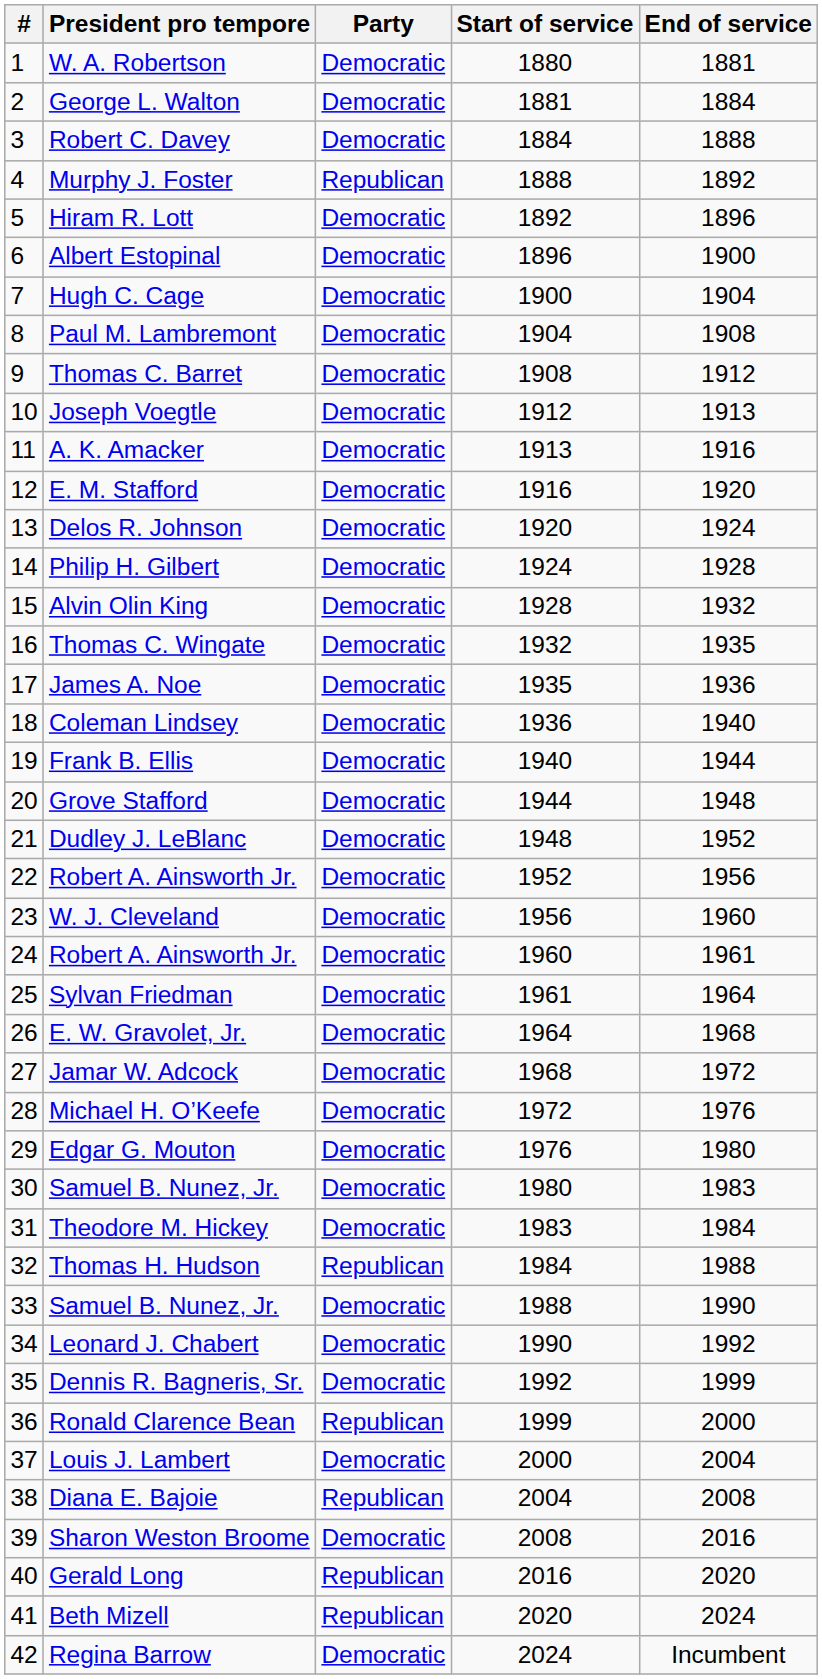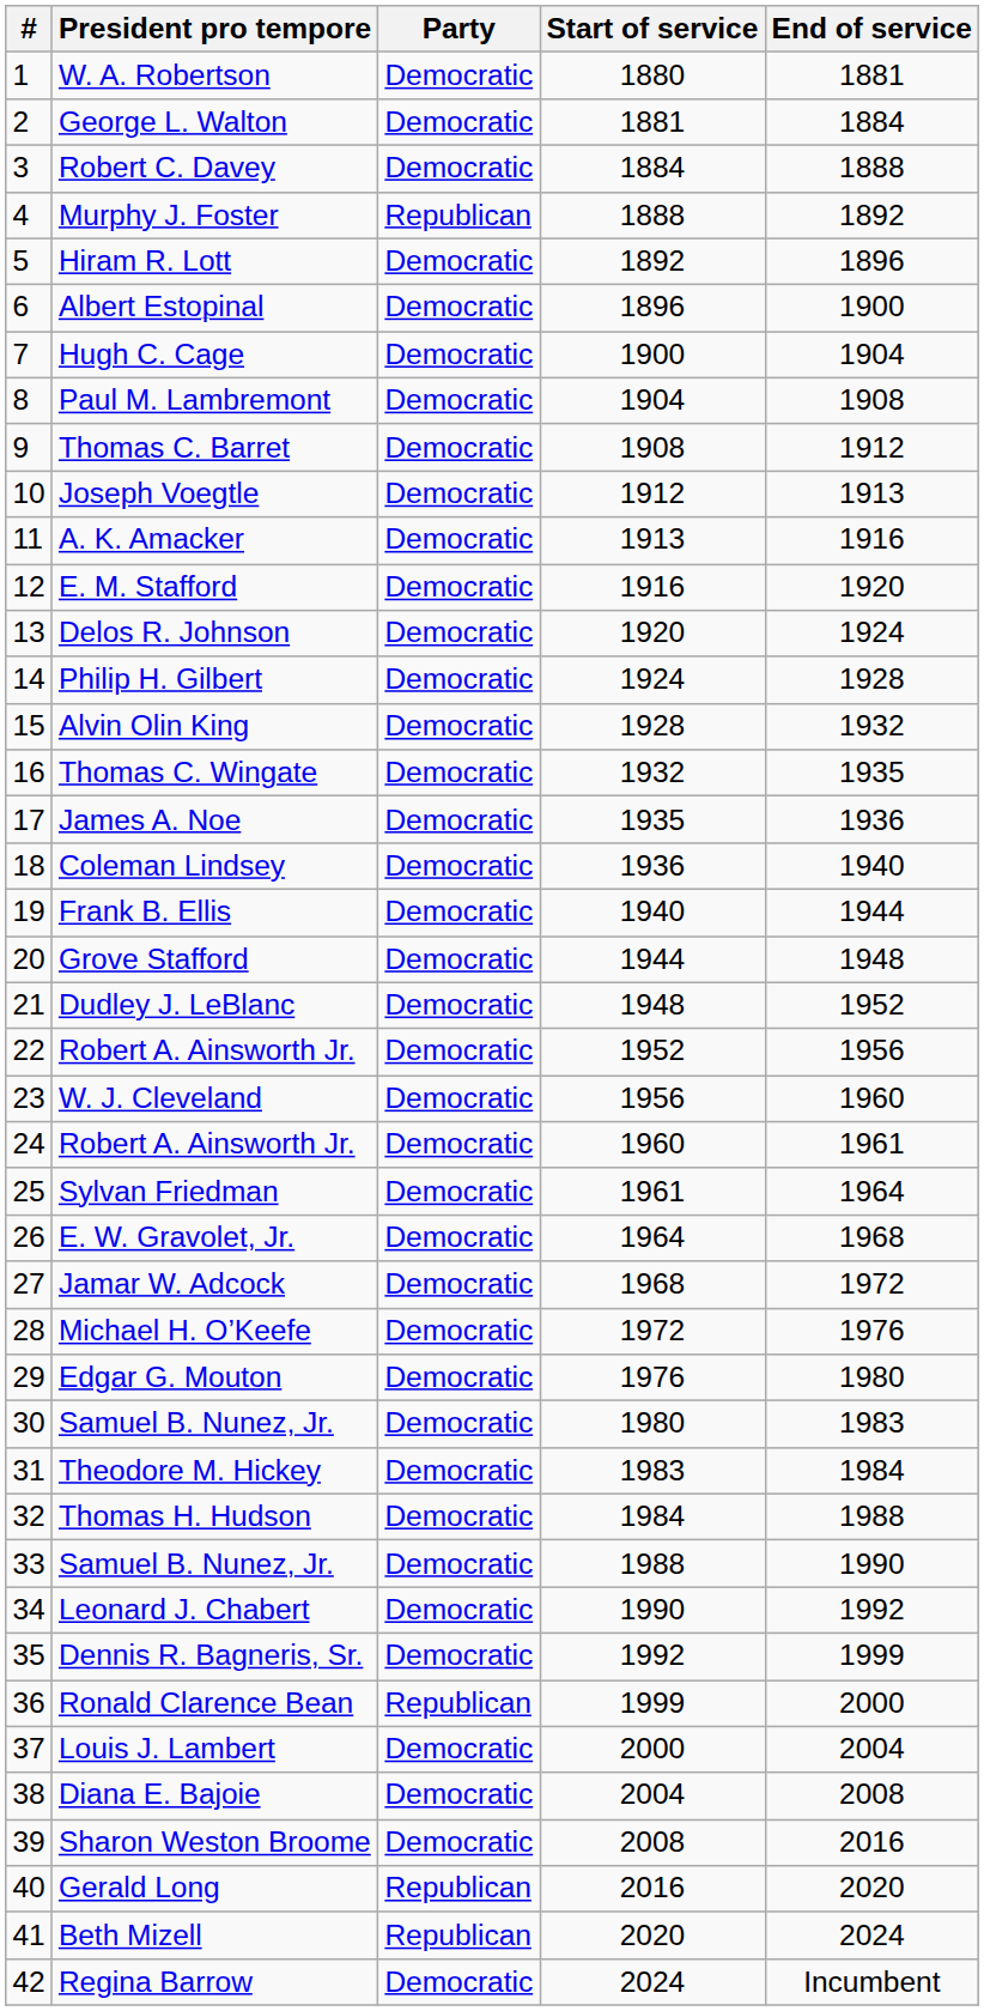Thomas H. Hudson | Party: Republican -> Democratic
Diana E. Bajoie | Party: Republican -> Democratic
